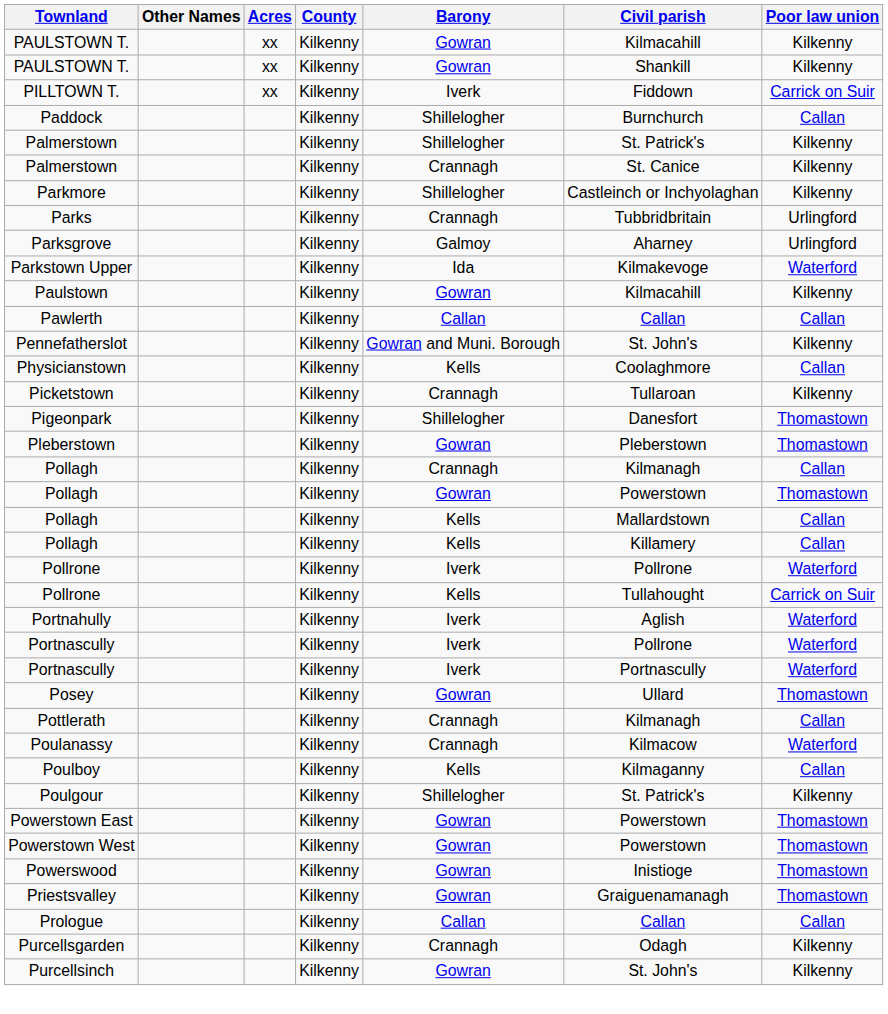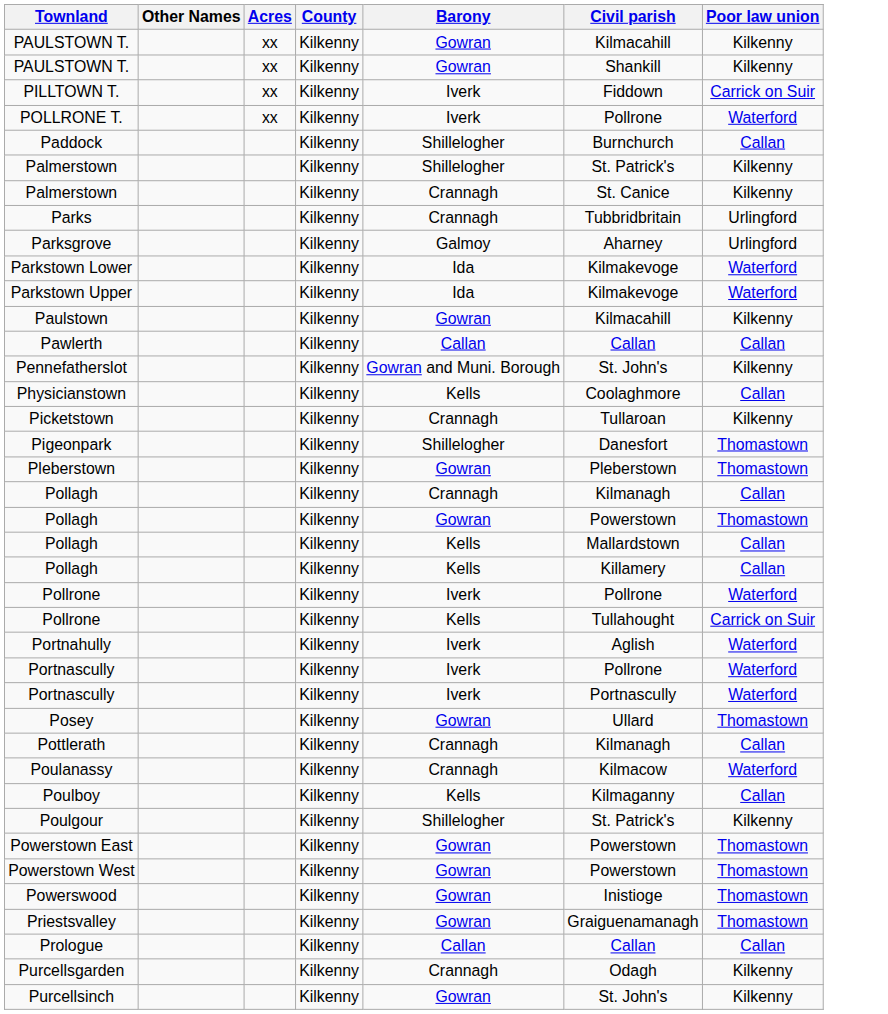+ row: POLLRONE T. | xx | Kilkenny | Iverk | Pollrone | Waterford
- row: Parkmore | Kilkenny | Shillelogher | Castleinch or Inchyolaghan | Kilkenny
+ row: Parkstown Lower | Kilkenny | Ida | Kilmakevoge | Waterford
